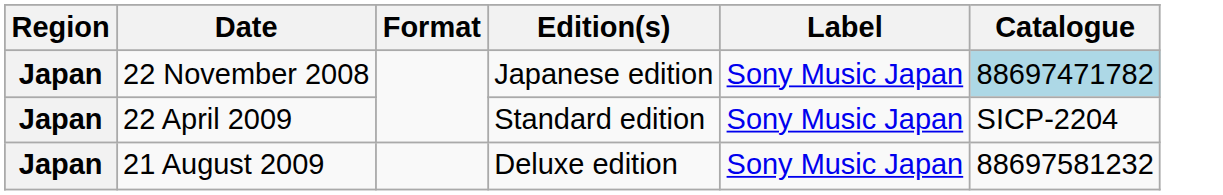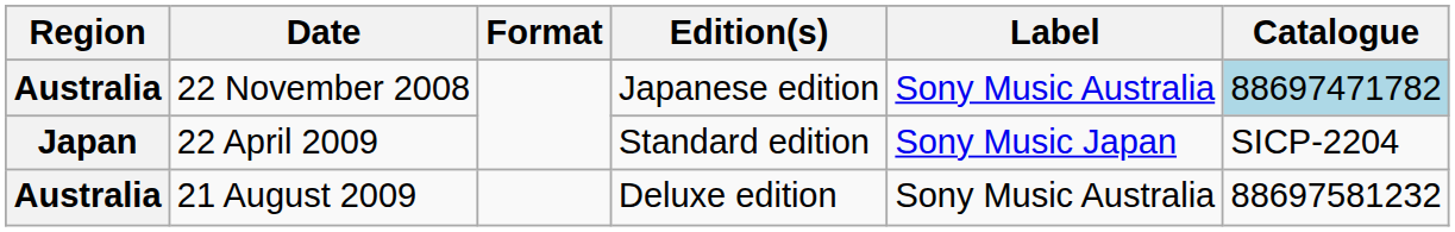22 November 2008 | Region: Japan -> Australia
22 November 2008 | Label: Sony Music Japan -> Sony Music Australia
21 August 2009 | Region: Japan -> Australia
21 August 2009 | Label: Sony Music Japan -> Sony Music Australia
